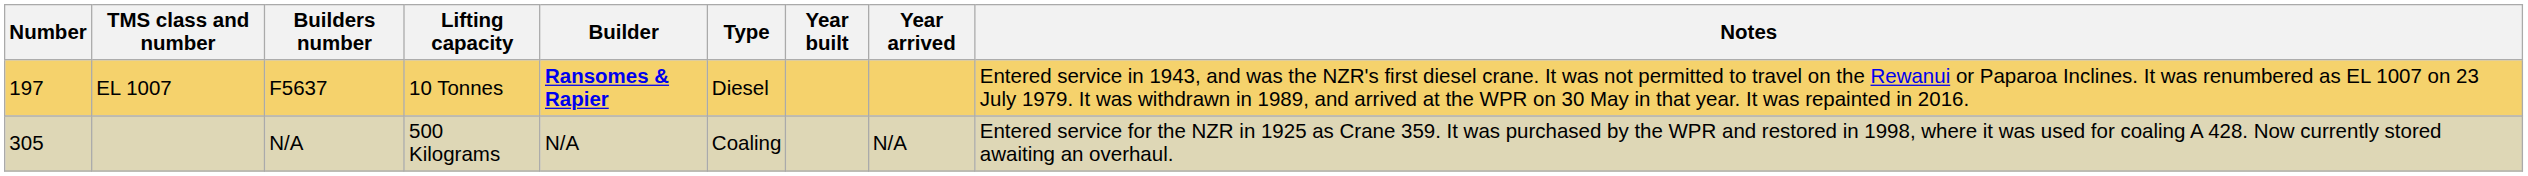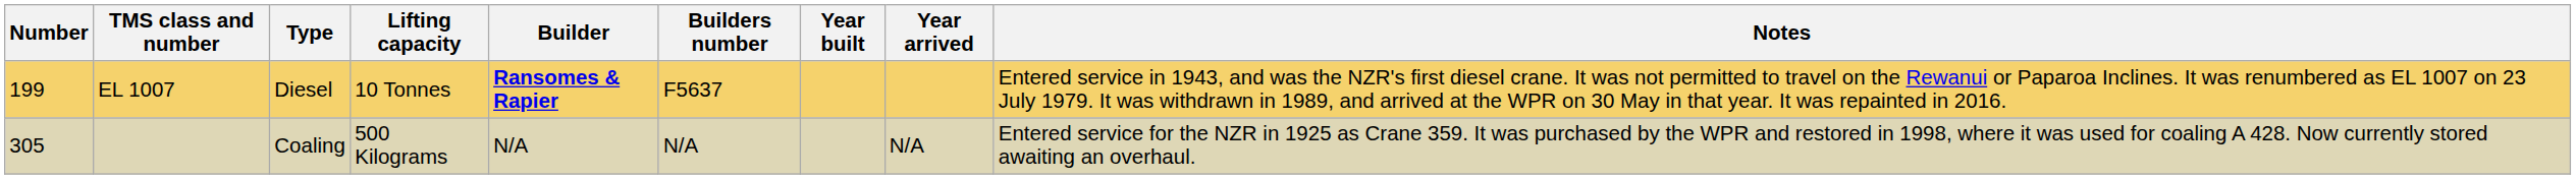columns swapped: Type <-> Builders number
EL 1007 | Number: 197 -> 199
